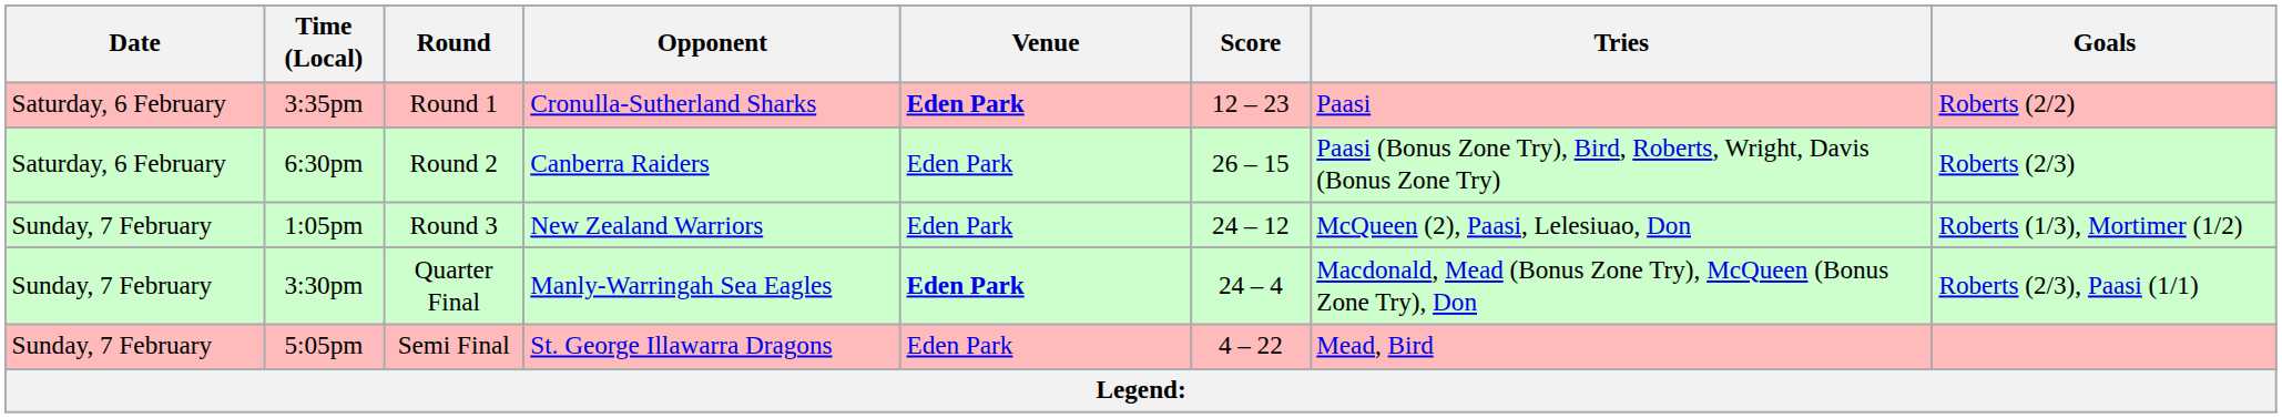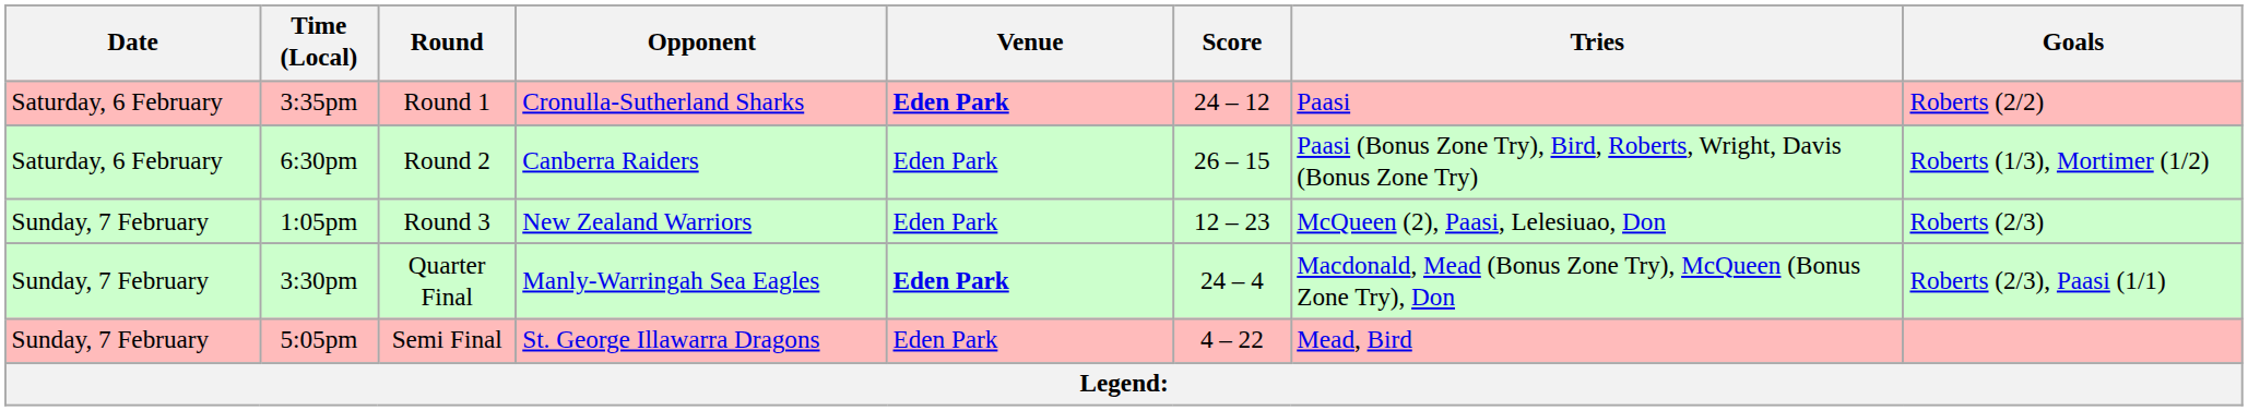3:35pm | Score: 12 – 23 -> 24 – 12
6:30pm | Goals: Roberts (2/3) -> Roberts (1/3), Mortimer (1/2)
1:05pm | Score: 24 – 12 -> 12 – 23
1:05pm | Goals: Roberts (1/3), Mortimer (1/2) -> Roberts (2/3)
